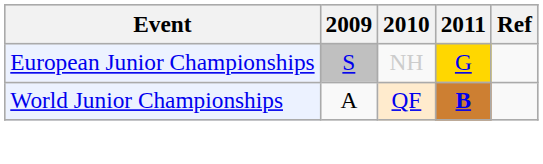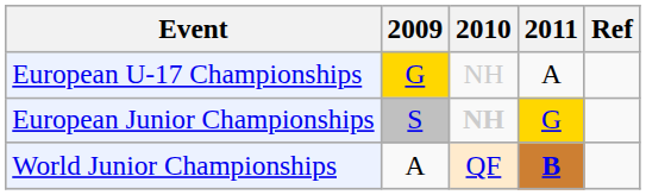+ row: European U-17 Championships | G | NH | A
European Junior Championships | 2010: normal -> bold
